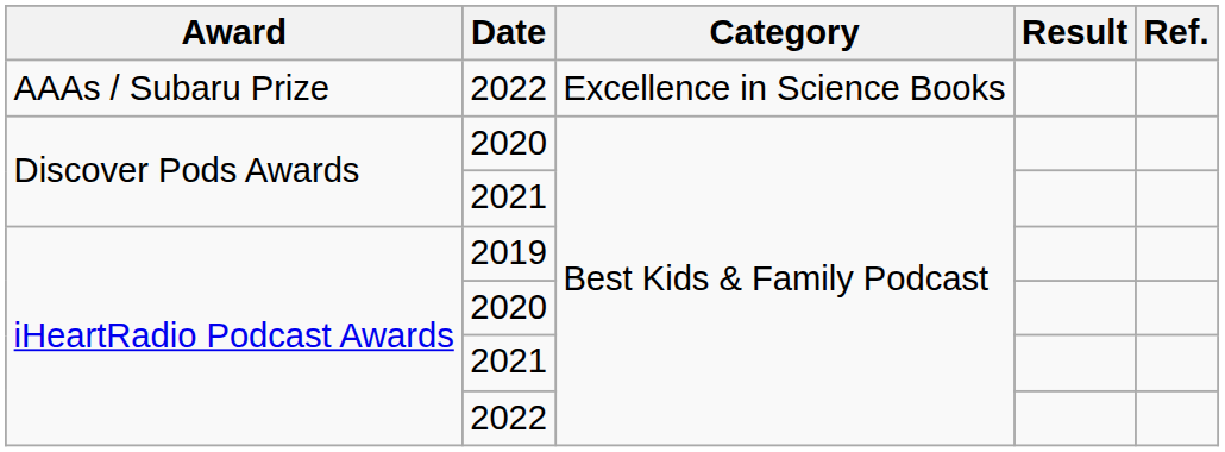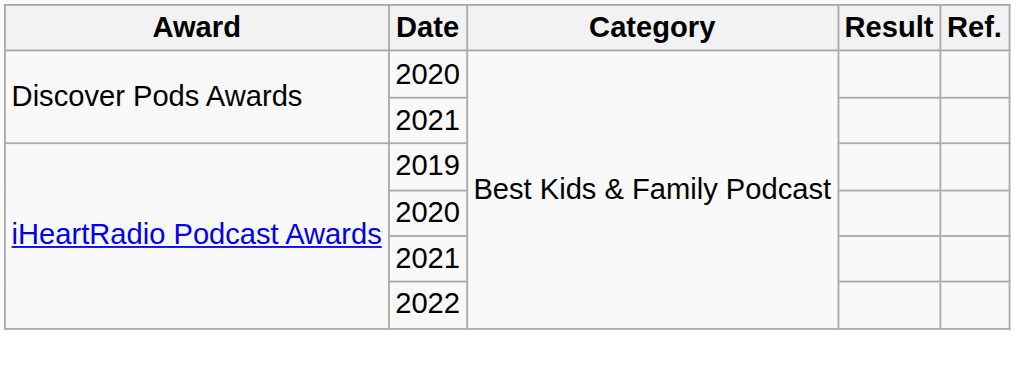- row: AAAs / Subaru Prize | 2022 | Excellence in Science Books
